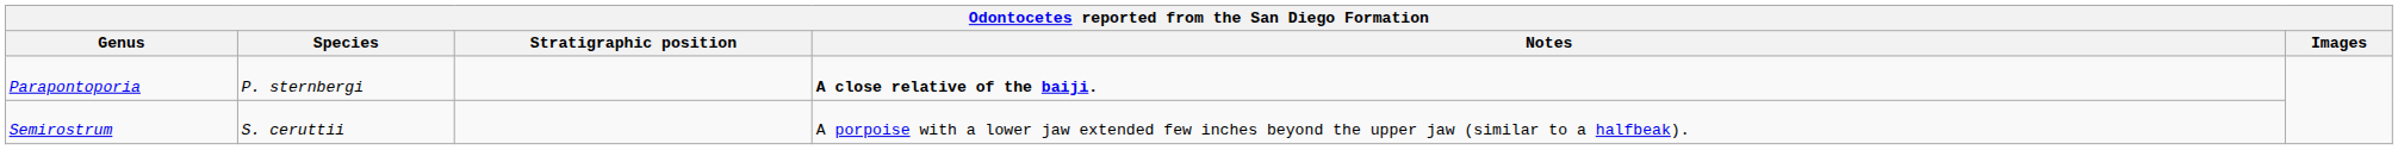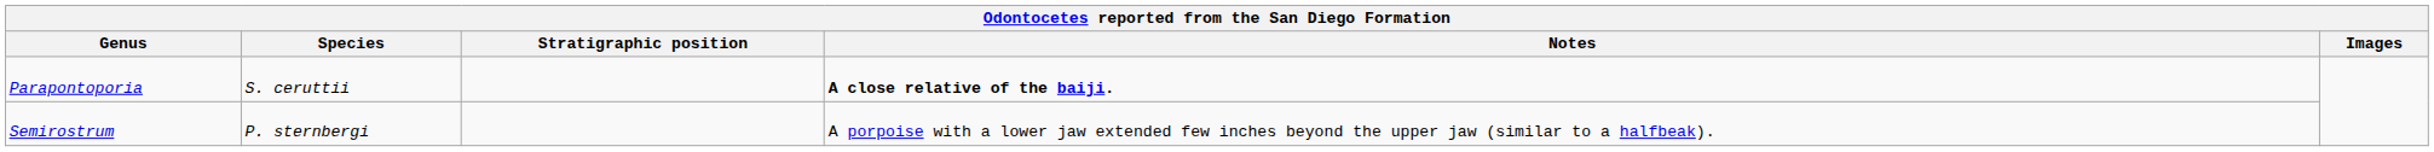Parapontoporia | Species: P. sternbergi -> S. ceruttii
Semirostrum | Species: S. ceruttii -> P. sternbergi
